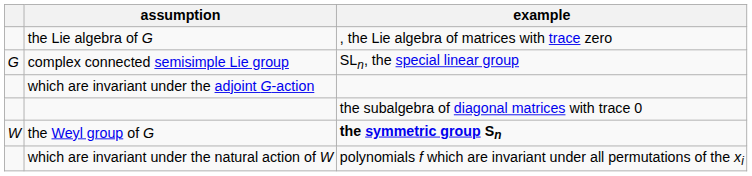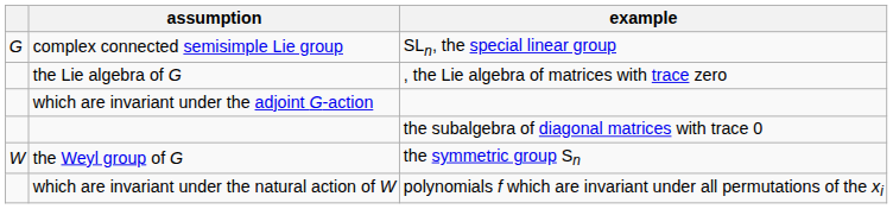rows swapped: complex connected semisimple Lie group <-> the Lie algebra of G
the Weyl group of G | example: bold -> normal
